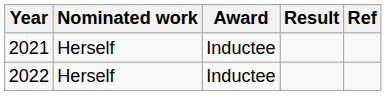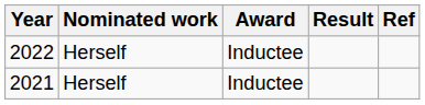rows swapped: 2021 <-> 2022
